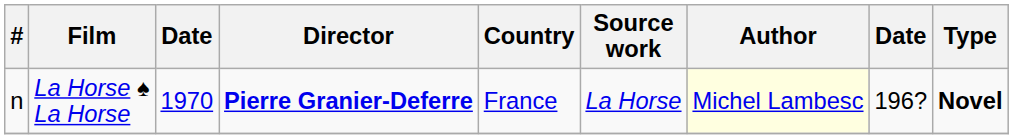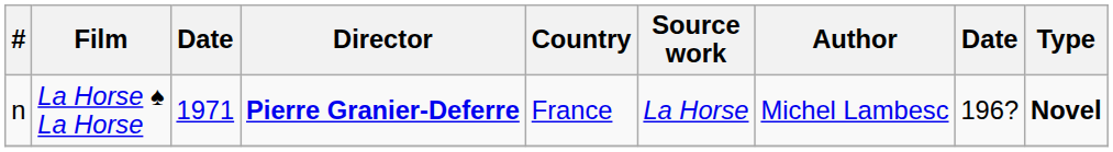La Horse ♠ La Horse | column 3: 1970 -> 1971
La Horse ♠ La Horse | Author: lightyellow background -> no background
